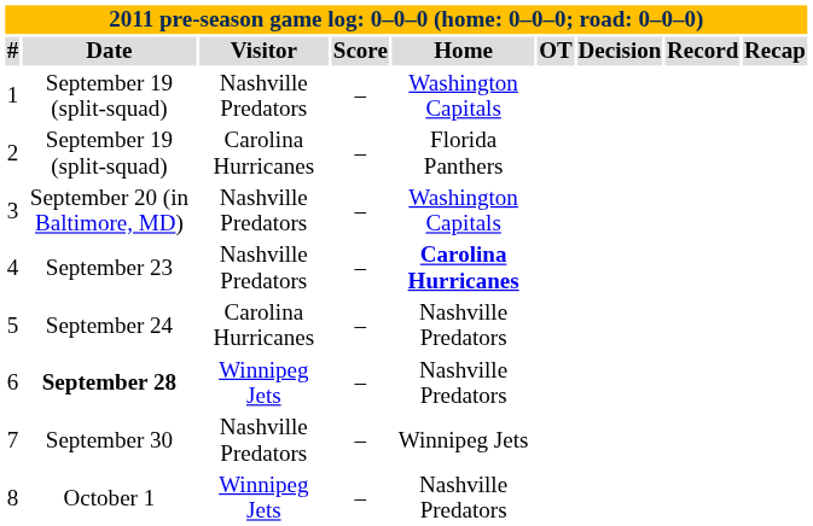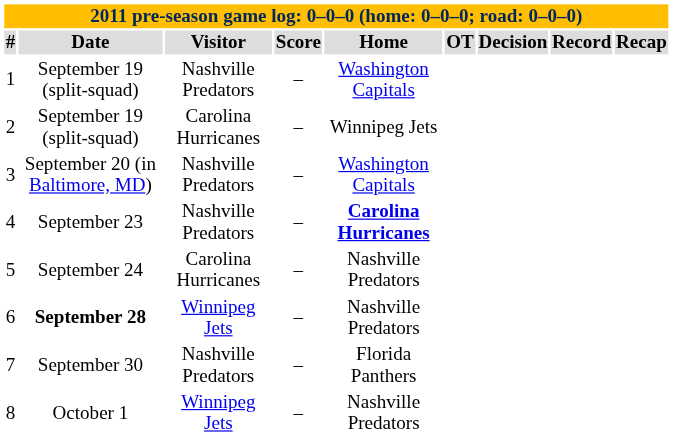2 | Home: Florida Panthers -> Winnipeg Jets
7 | Home: Winnipeg Jets -> Florida Panthers
